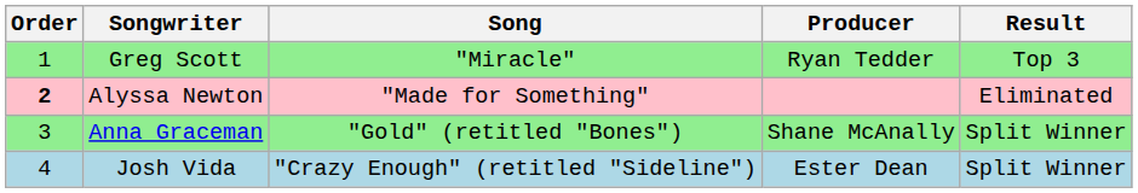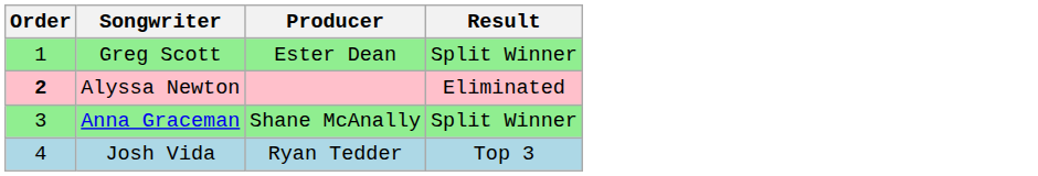- column: Song | "Miracle" | "Made for Something" | "Gold" (retitled "Bones") | "Crazy Enough" (retitled "Sideline")
Greg Scott | Producer: Ryan Tedder -> Ester Dean
Greg Scott | Result: Top 3 -> Split Winner
Josh Vida | Producer: Ester Dean -> Ryan Tedder
Josh Vida | Result: Split Winner -> Top 3
